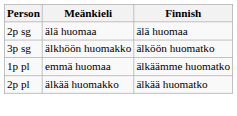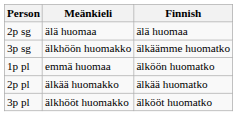3p sg | Finnish: älköön huomatko -> älkäämme huomatko
1p pl | Finnish: älkäämme huomatko -> älköön huomatko
+ row: 3p pl | älkhööt huomakko | älkööt huomatko
